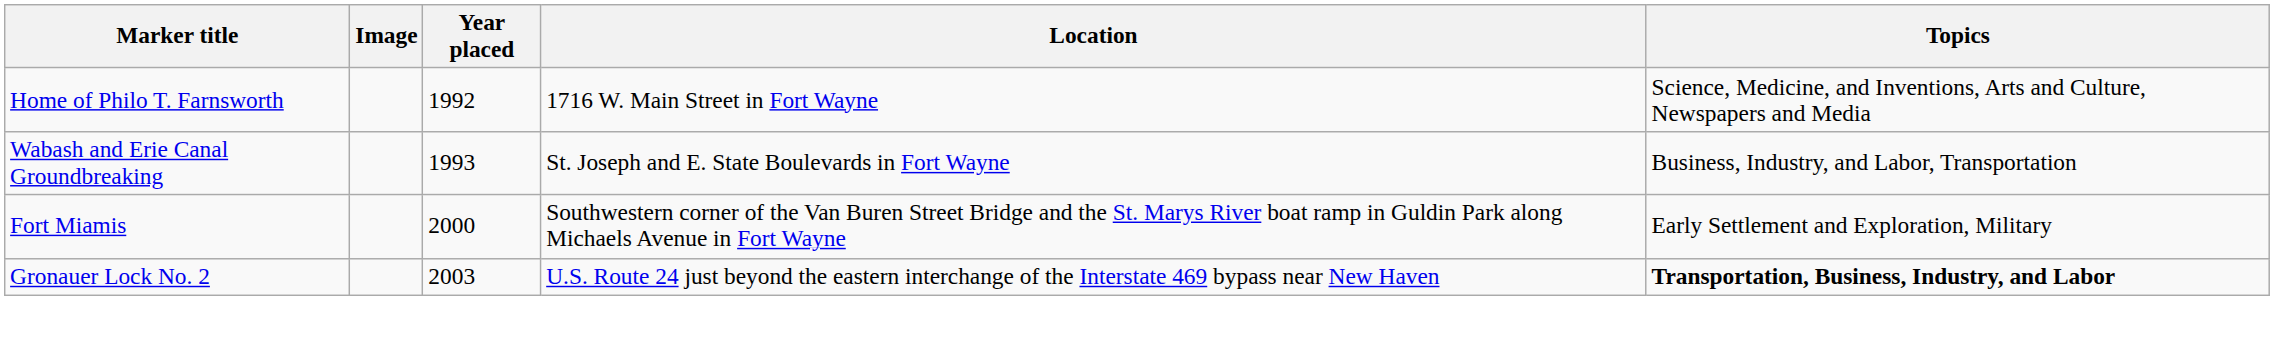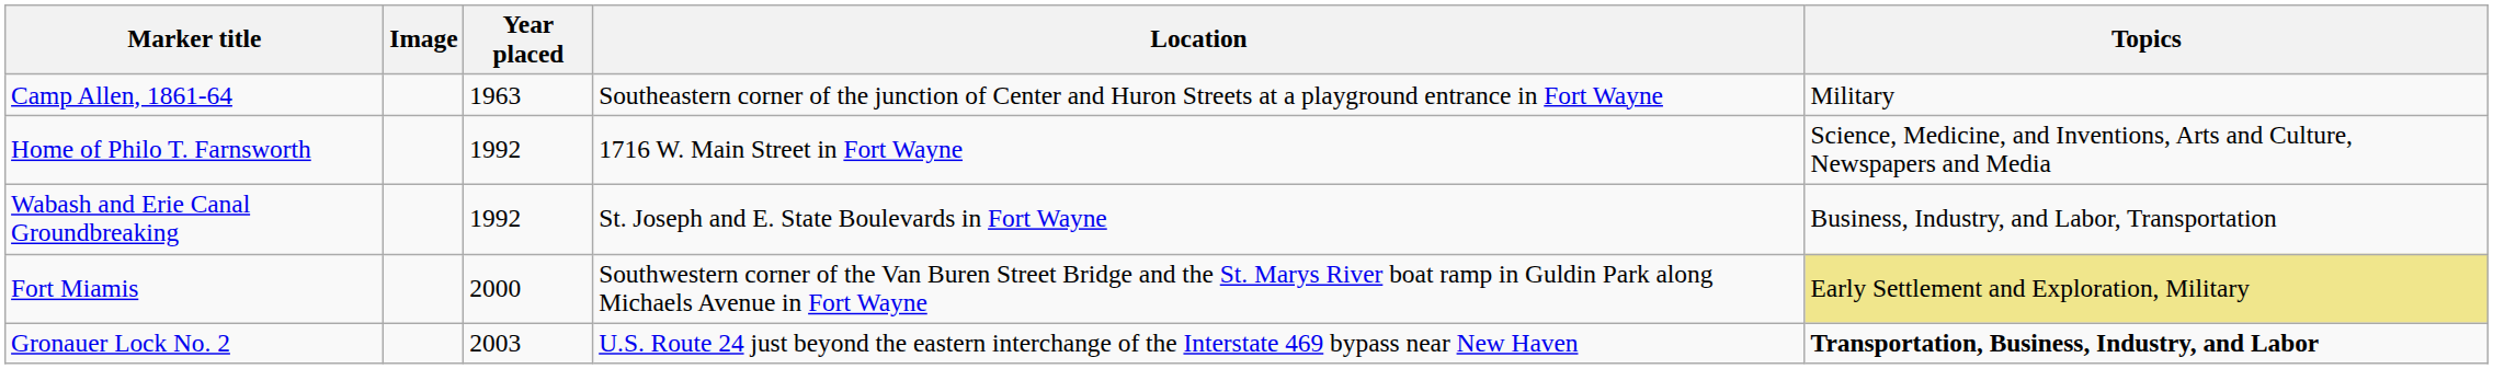+ row: Camp Allen, 1861-64 | 1963 | Southeastern corner of the junction of Center and Huron Streets at a playground entrance in Fort Wayne | Military
Wabash and Erie Canal Groundbreaking | Year placed: 1993 -> 1992
Fort Miamis | Topics: no background -> khaki background
